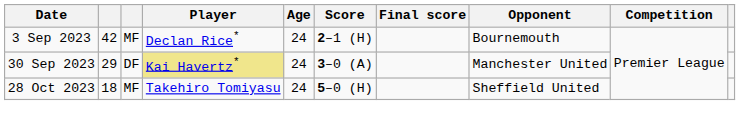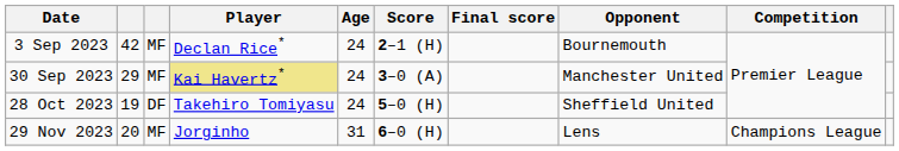30 Sep 2023 | column 3: DF -> MF
28 Oct 2023 | column 2: 18 -> 19
28 Oct 2023 | column 3: MF -> DF
+ row: 29 Nov 2023 | 20 | MF | Jorginho | 31 | 6–0 (H) | Lens | Champions League
